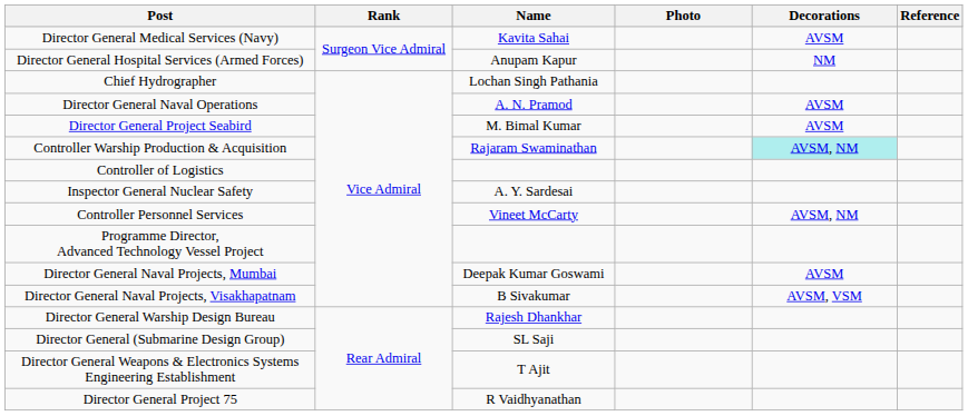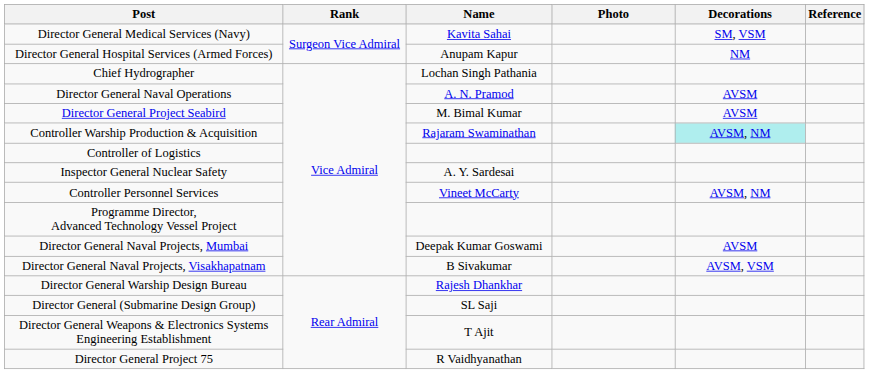Director General Medical Services (Navy) | Decorations: AVSM -> SM, VSM
